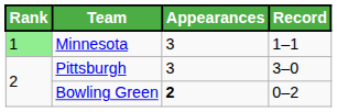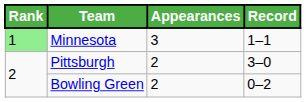Pittsburgh | Appearances: 3 -> 2
Bowling Green | Appearances: bold -> normal
